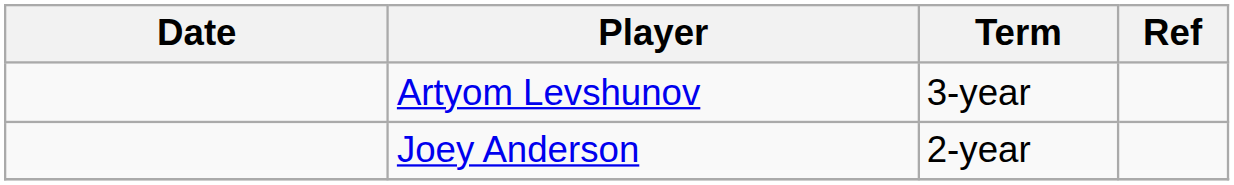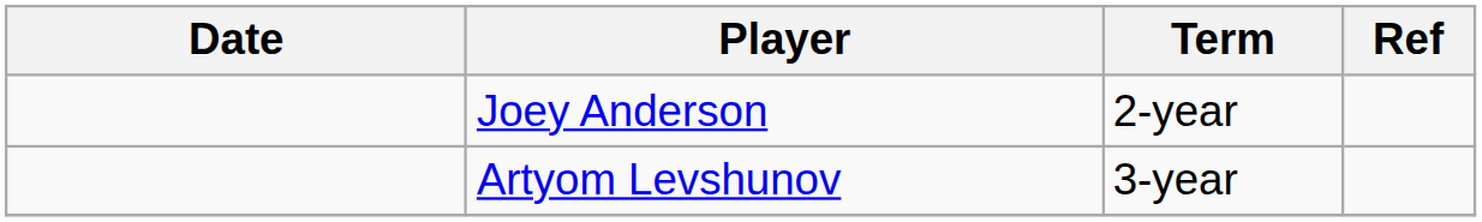rows swapped: Joey Anderson <-> Artyom Levshunov
